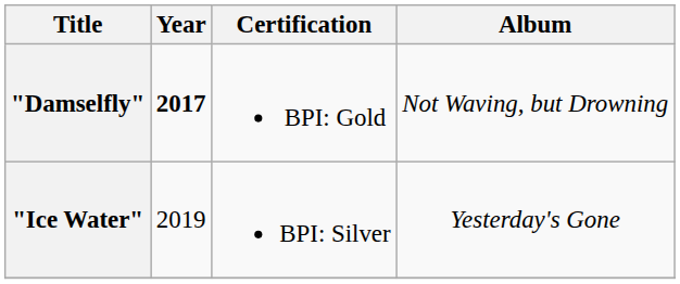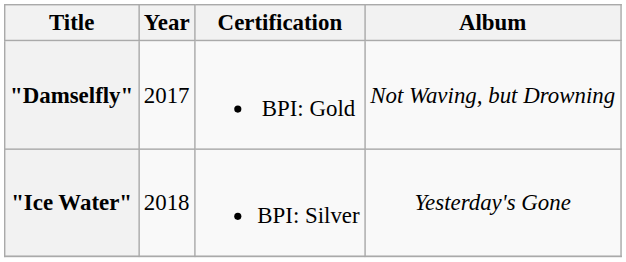"Damselfly" | Year: bold -> normal
"Ice Water" | Year: 2019 -> 2018
